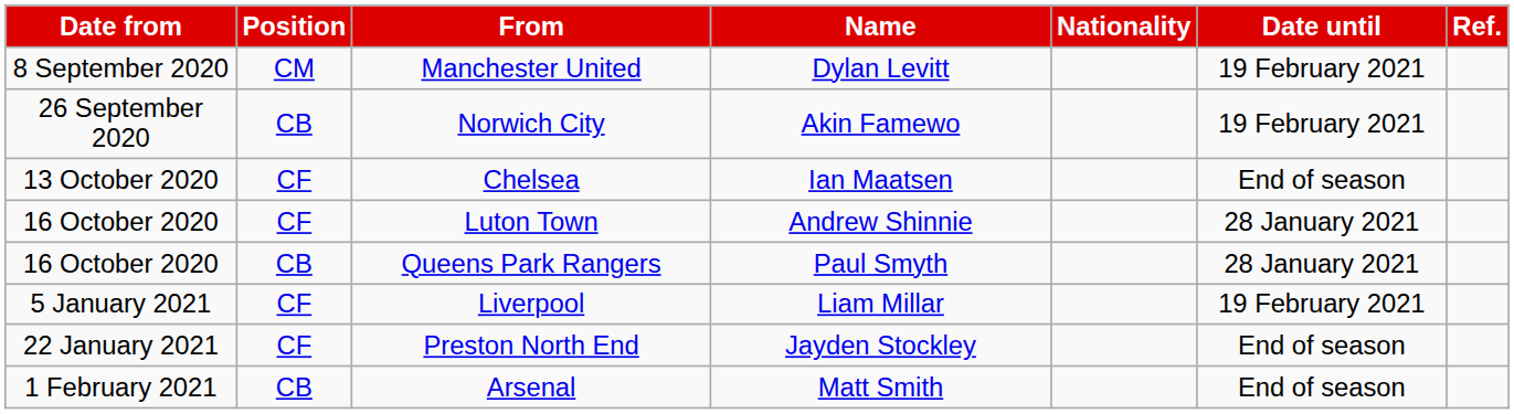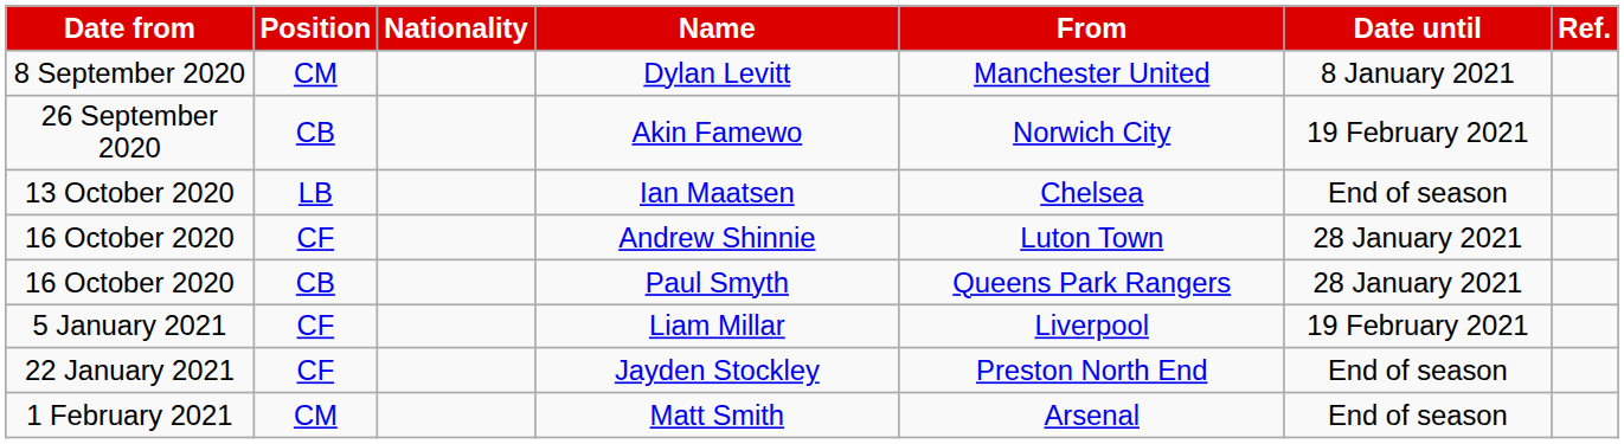columns swapped: Nationality <-> From
Dylan Levitt | Date until: 19 February 2021 -> 8 January 2021
Ian Maatsen | Position: CF -> LB
Matt Smith | Position: CB -> CM
